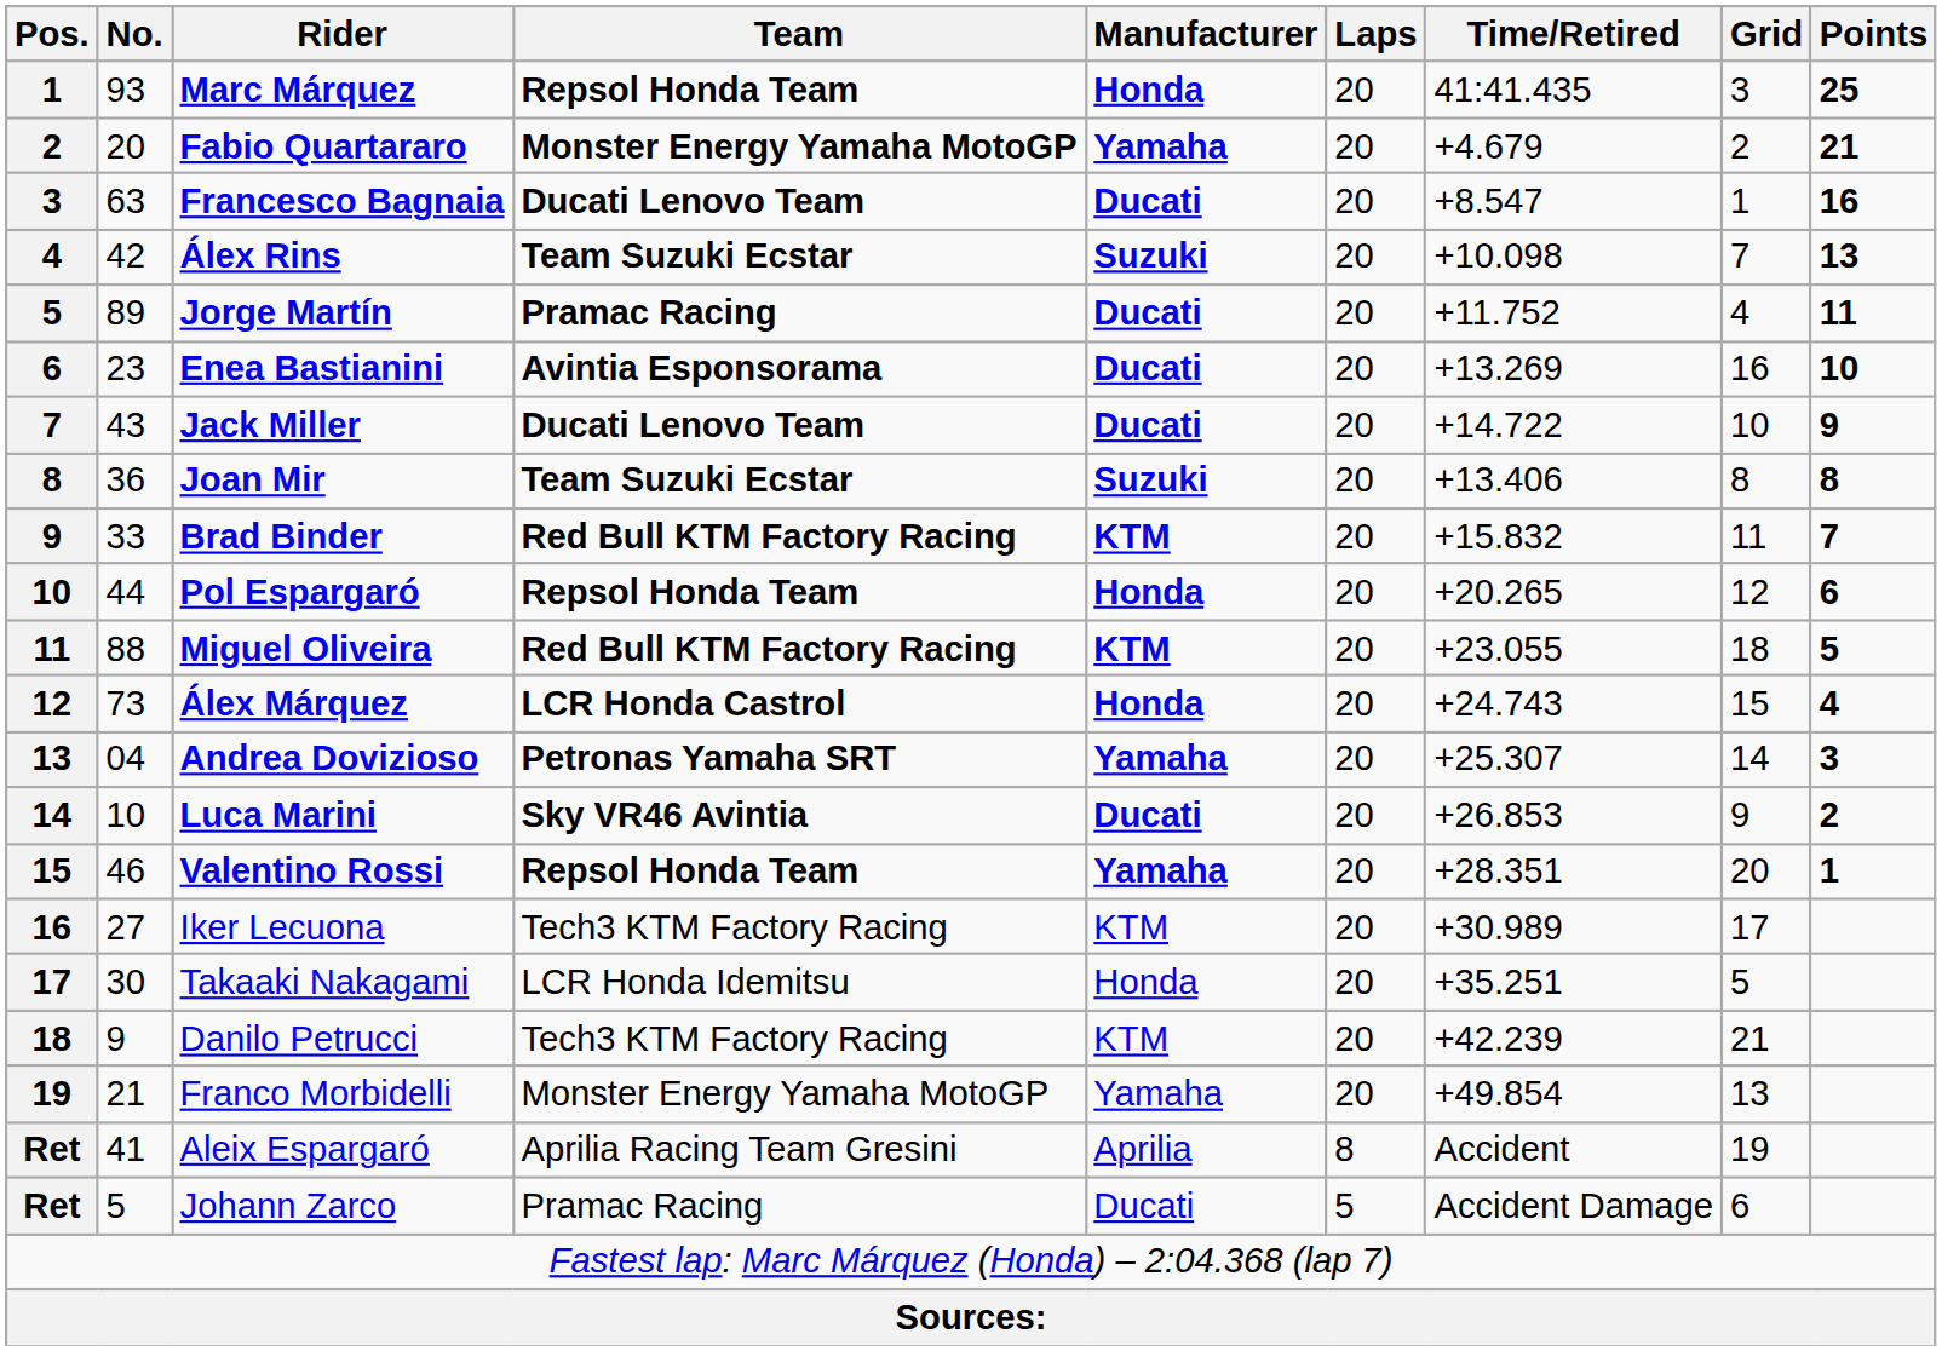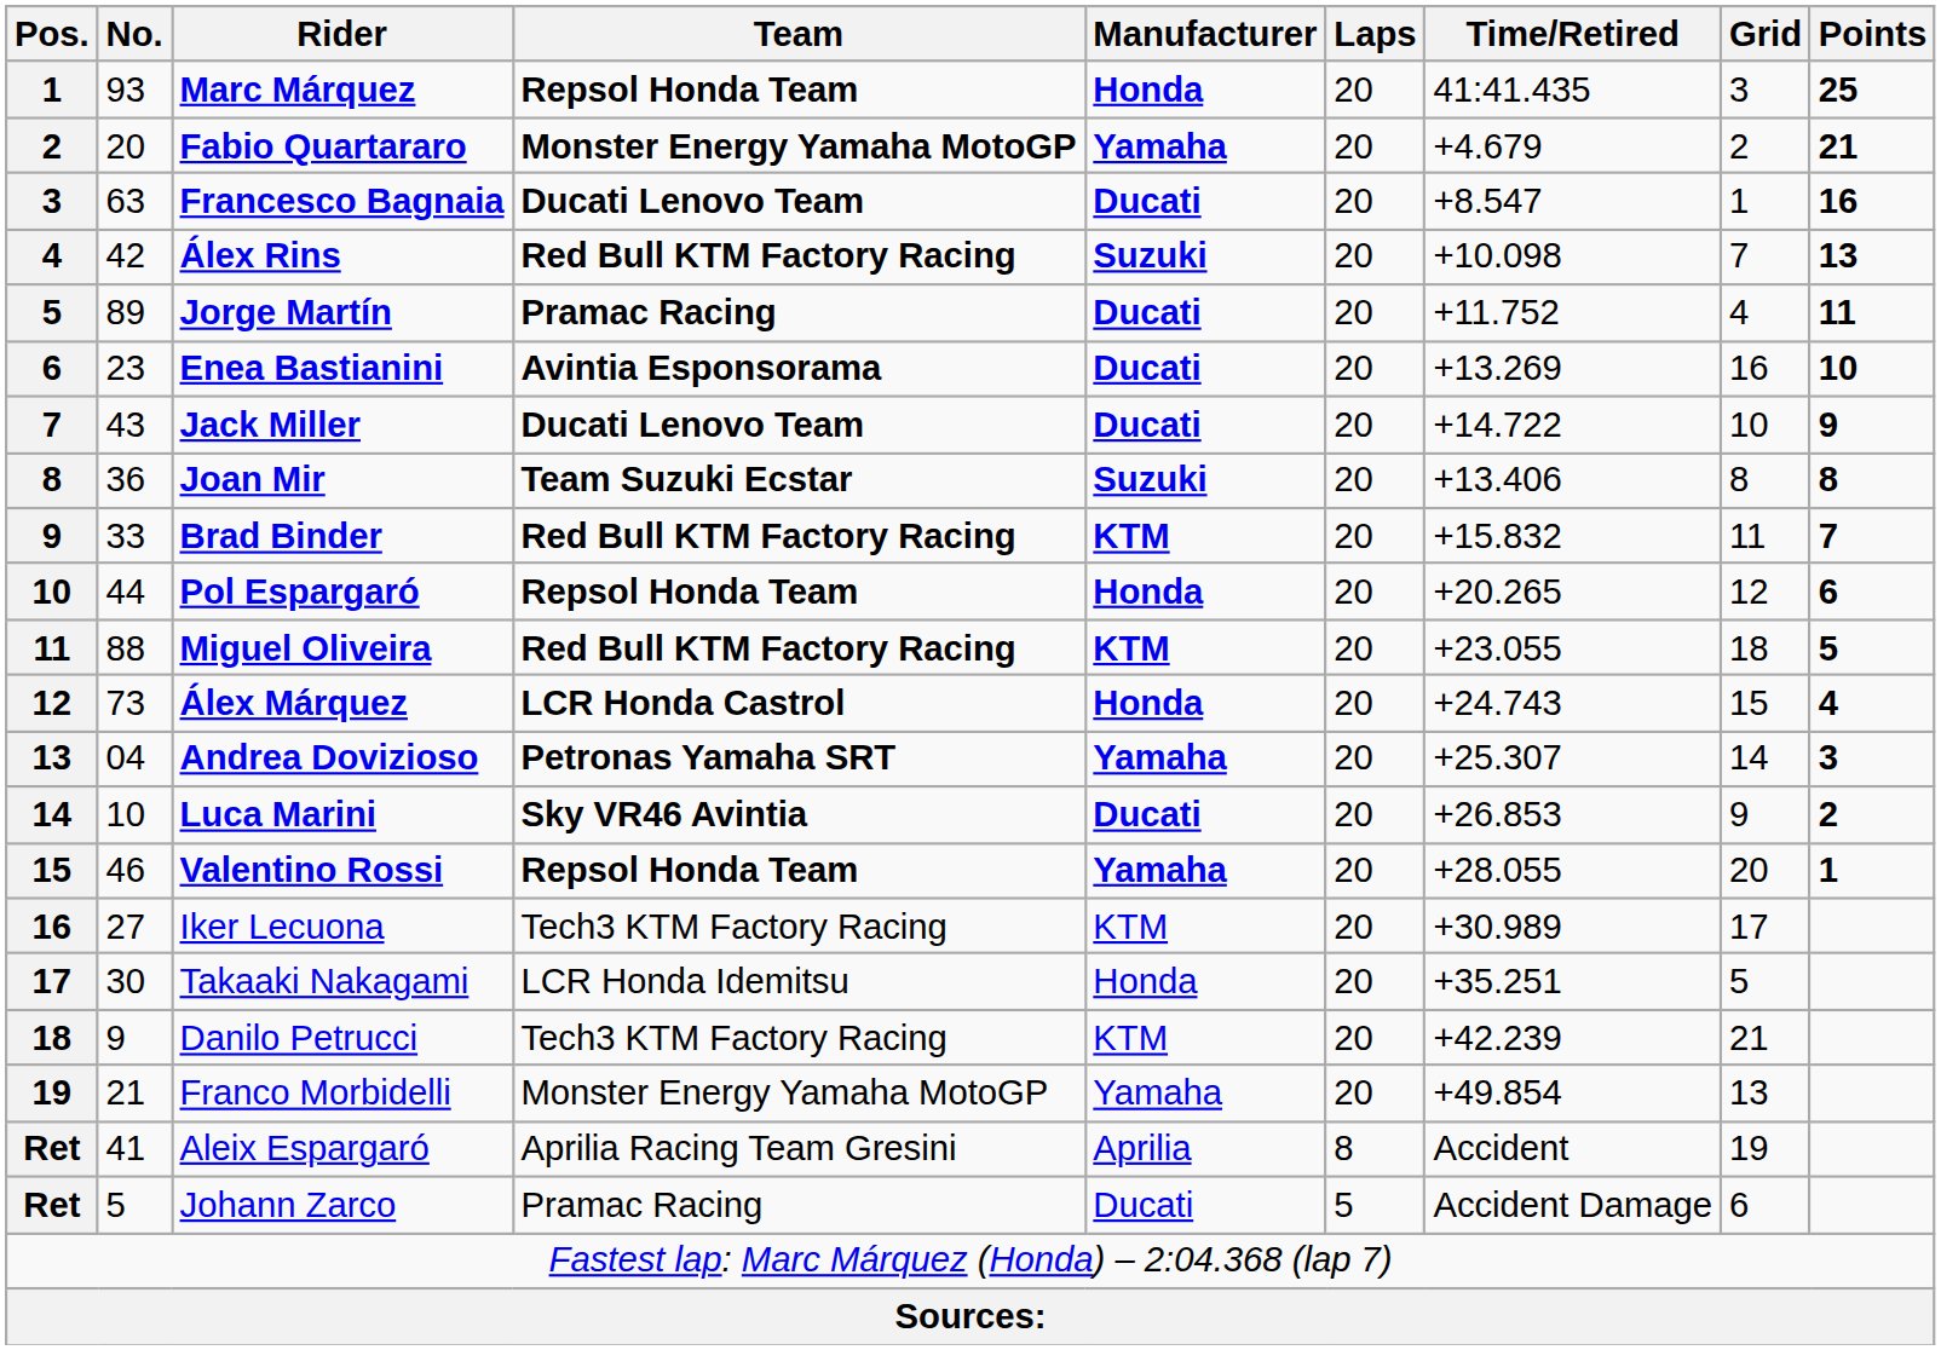Álex Rins | Team: Team Suzuki Ecstar -> Red Bull KTM Factory Racing
Valentino Rossi | Time/Retired: +28.351 -> +28.055
